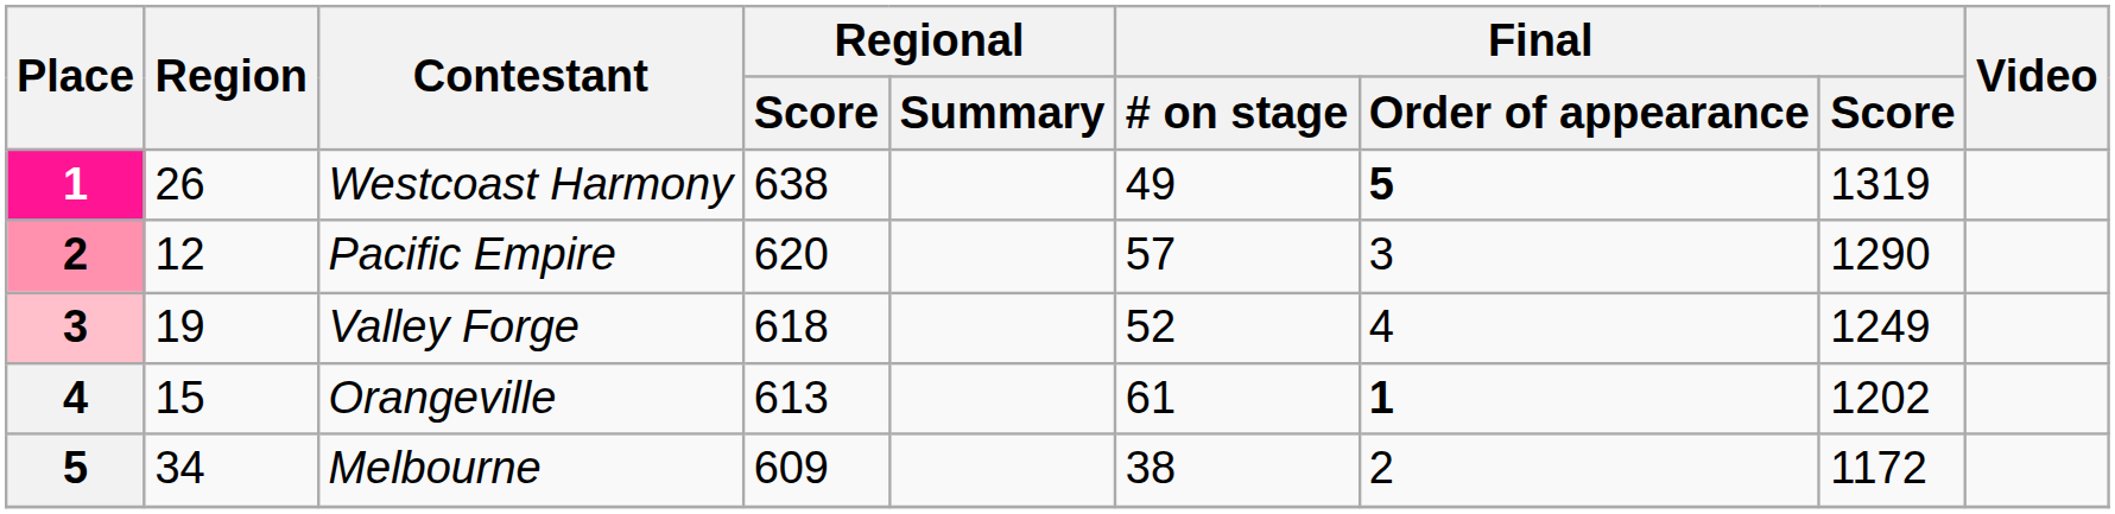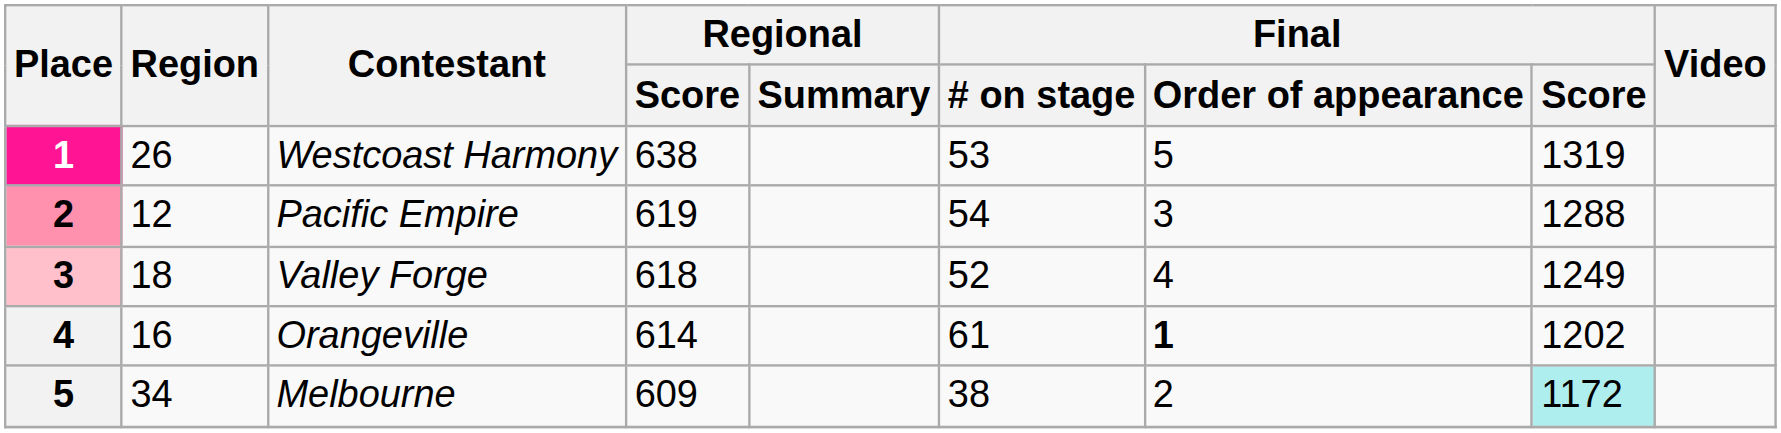Westcoast Harmony | Final / # on stage: 49 -> 53
Westcoast Harmony | Final / Order of appearance: bold -> normal
Pacific Empire | Regional / Score: 620 -> 619
Pacific Empire | Final / # on stage: 57 -> 54
Pacific Empire | Final / Score: 1290 -> 1288
Valley Forge | Region: 19 -> 18
Orangeville | Region: 15 -> 16
Orangeville | Regional / Score: 613 -> 614
Melbourne | Final / Score: no background -> paleturquoise background
